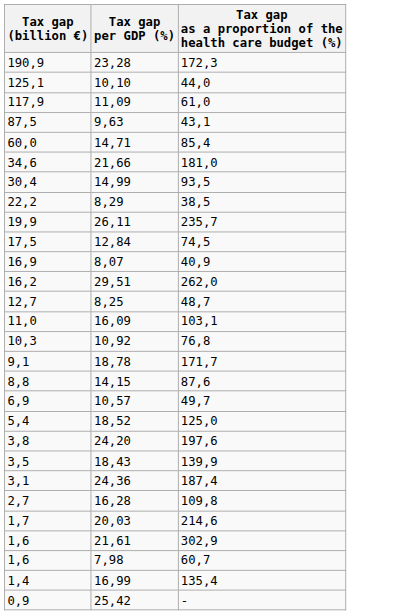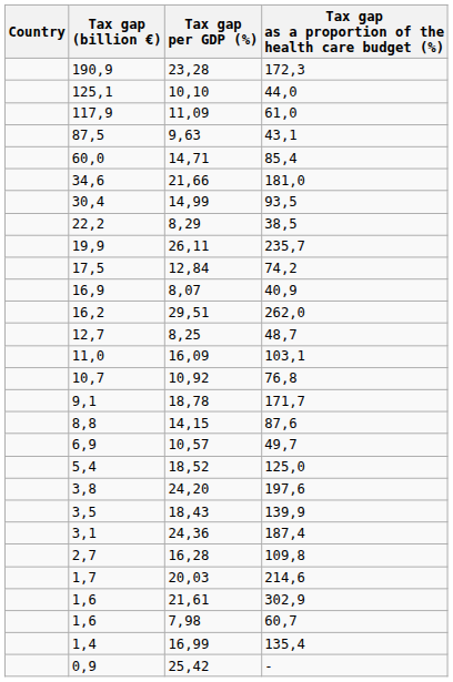+ column: Country
12,84 | Tax gap as a proportion of the health care budget (%): 74,5 -> 74,2
10,92 | Tax gap (billion €): 10,3 -> 10,7
